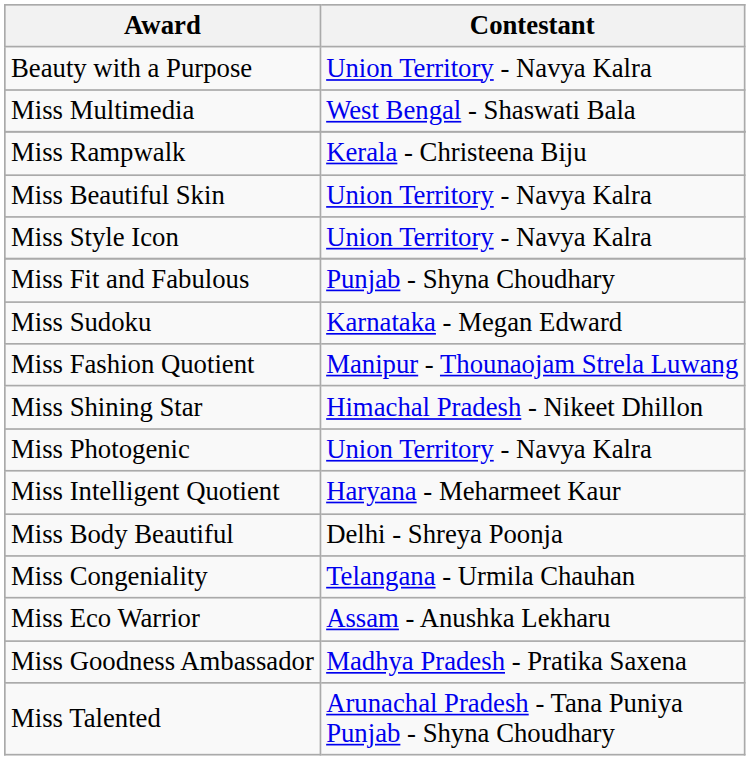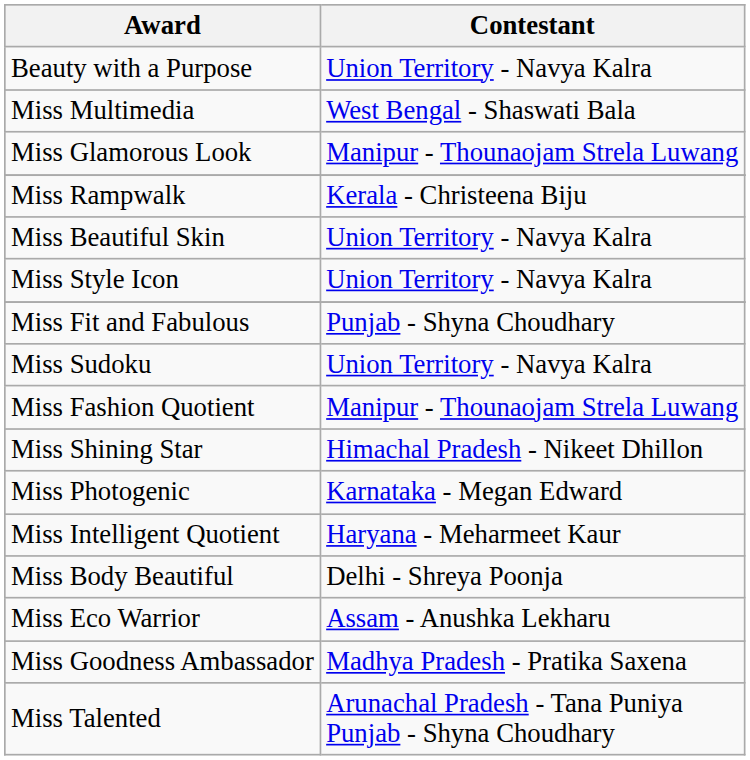+ row: Miss Glamorous Look | Manipur - Thounaojam Strela Luwang
Miss Sudoku | Contestant: Karnataka - Megan Edward -> Union Territory - Navya Kalra
Miss Photogenic | Contestant: Union Territory - Navya Kalra -> Karnataka - Megan Edward
- row: Miss Congeniality | Telangana - Urmila Chauhan
